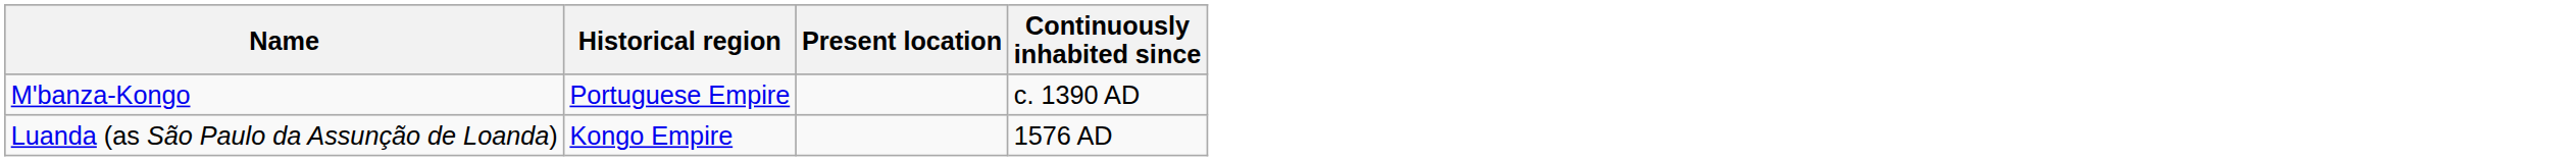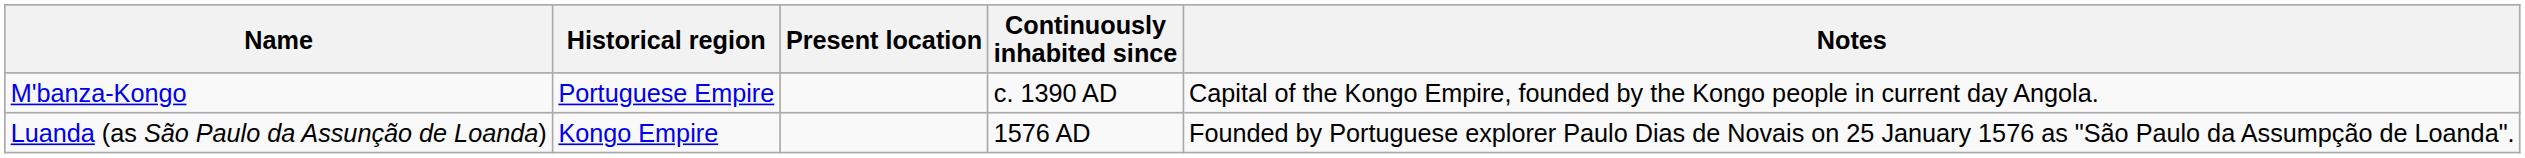+ column: Notes | Capital of the Kongo Empire, founded by the Kongo people in current day Angola. | Founded by Portuguese explorer Paulo Dias de Novais on 25 January 1576 as "São Paulo da Assumpção de Loanda".
